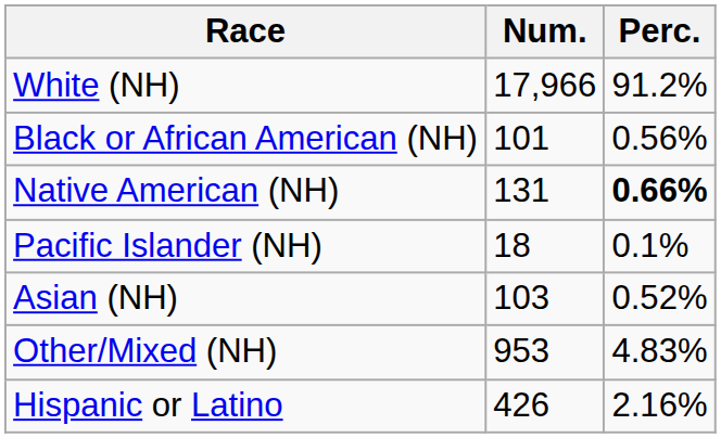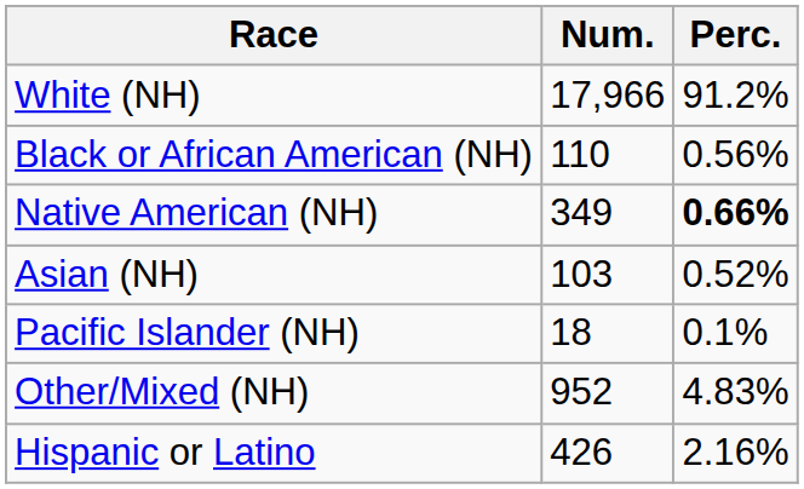Black or African American (NH) | Num.: 101 -> 110
Native American (NH) | Num.: 131 -> 349
rows swapped: Asian (NH) <-> Pacific Islander (NH)
Other/Mixed (NH) | Num.: 953 -> 952
